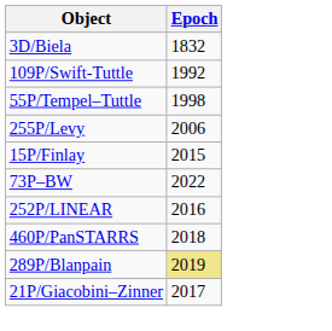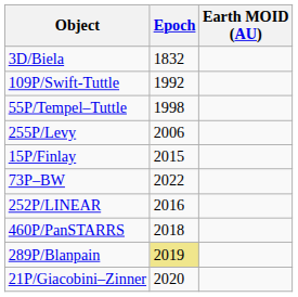+ column: Earth MOID (AU)
21P/Giacobini–Zinner | Epoch: 2017 -> 2020
